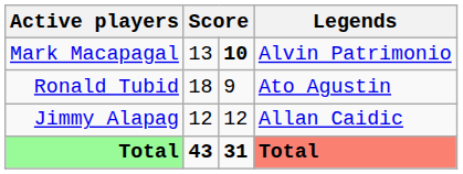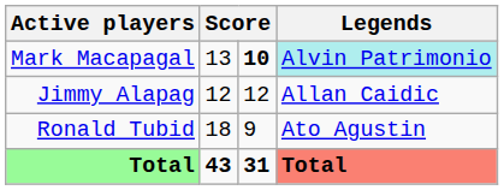Mark Macapagal | Legends: no background -> paleturquoise background
rows swapped: Ronald Tubid <-> Jimmy Alapag
